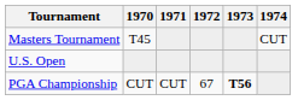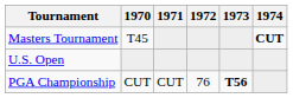Masters Tournament | 1974: normal -> bold
PGA Championship | 1972: 67 -> 76
